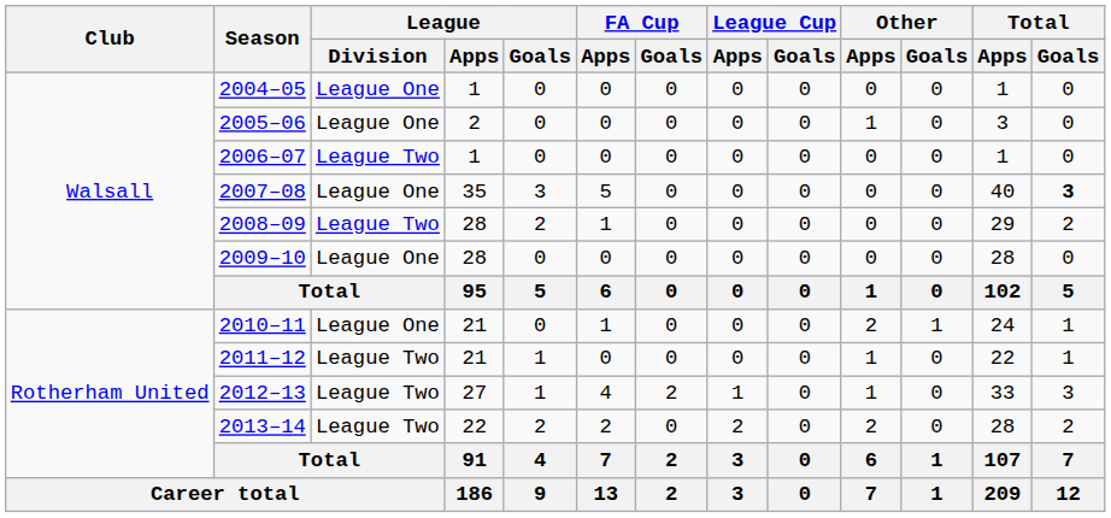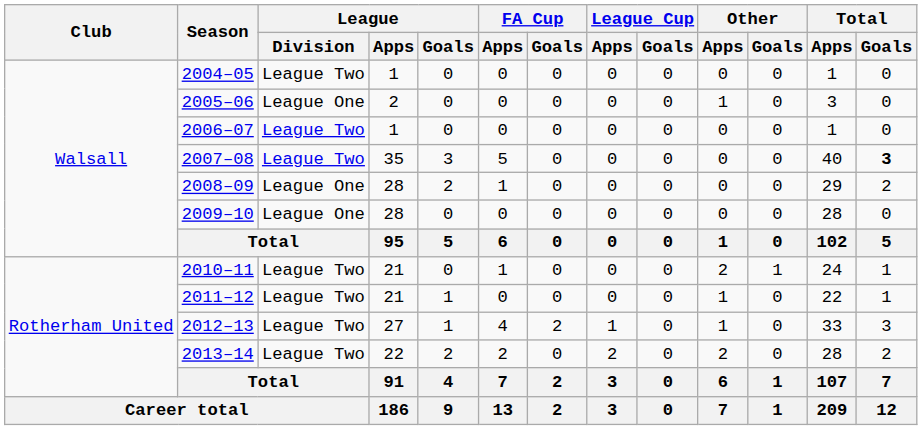2004–05 | League / Division: League One -> League Two
2007–08 | League / Division: League One -> League Two
2008–09 | League / Division: League Two -> League One
2010–11 | League / Division: League One -> League Two
